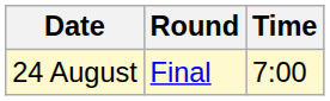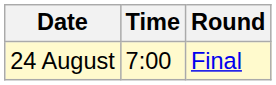columns swapped: Time <-> Round
